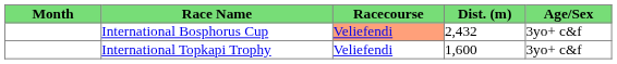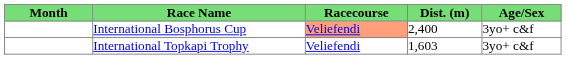International Bosphorus Cup | Dist. (m): 2,432 -> 2,400
International Topkapi Trophy | Dist. (m): 1,600 -> 1,603
